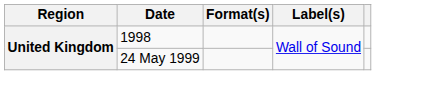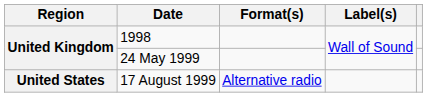+ row: United States | 17 August 1999 | Alternative radio
